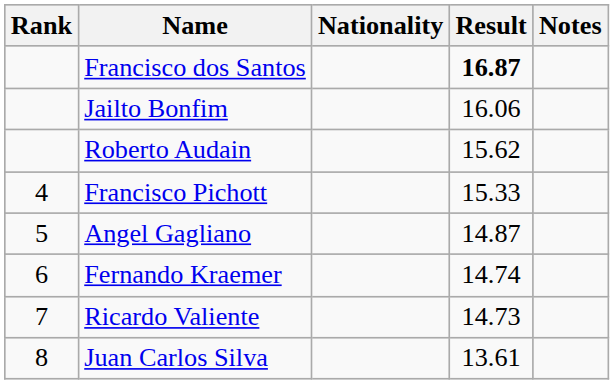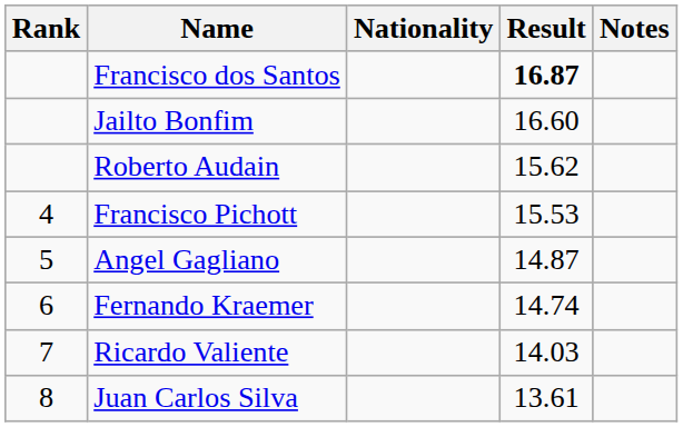Jailto Bonfim | Result: 16.06 -> 16.60
Francisco Pichott | Result: 15.33 -> 15.53
Ricardo Valiente | Result: 14.73 -> 14.03
